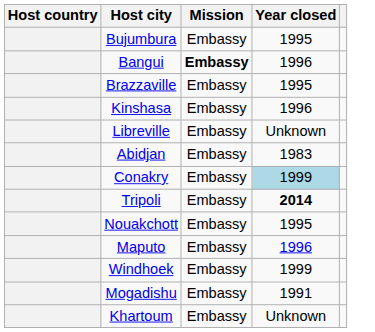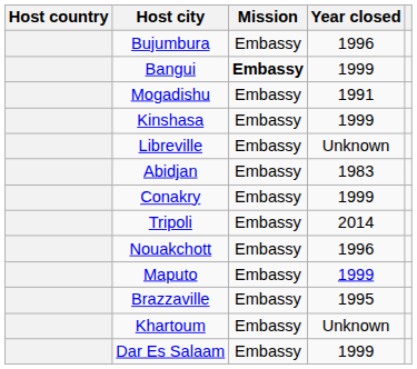Bujumbura | Year closed: 1995 -> 1996
Bangui | Year closed: 1996 -> 1999
rows swapped: Brazzaville <-> Mogadishu
Kinshasa | Year closed: 1996 -> 1999
Conakry | Year closed: lightblue background -> no background
Tripoli | Year closed: bold -> normal
Nouakchott | Year closed: 1995 -> 1996
Maputo | Year closed: 1996 -> 1999
- row: Windhoek | Embassy | 1999
+ row: Dar Es Salaam | Embassy | 1999
